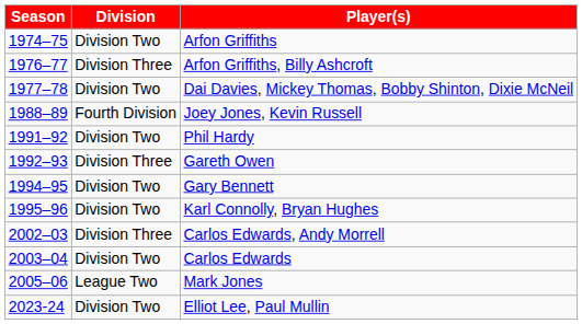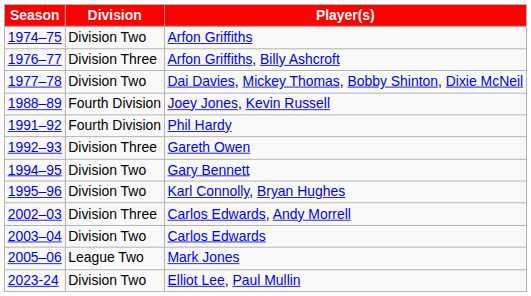Phil Hardy | Division: Division Two -> Fourth Division
